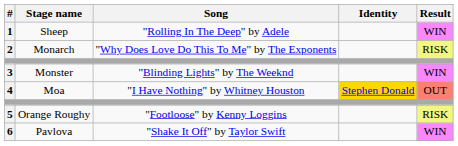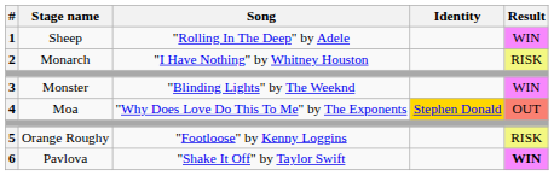2 | Song: "Why Does Love Do This To Me" by The Exponents -> "I Have Nothing" by Whitney Houston
4 | Song: "I Have Nothing" by Whitney Houston -> "Why Does Love Do This To Me" by The Exponents
6 | Result: normal -> bold
